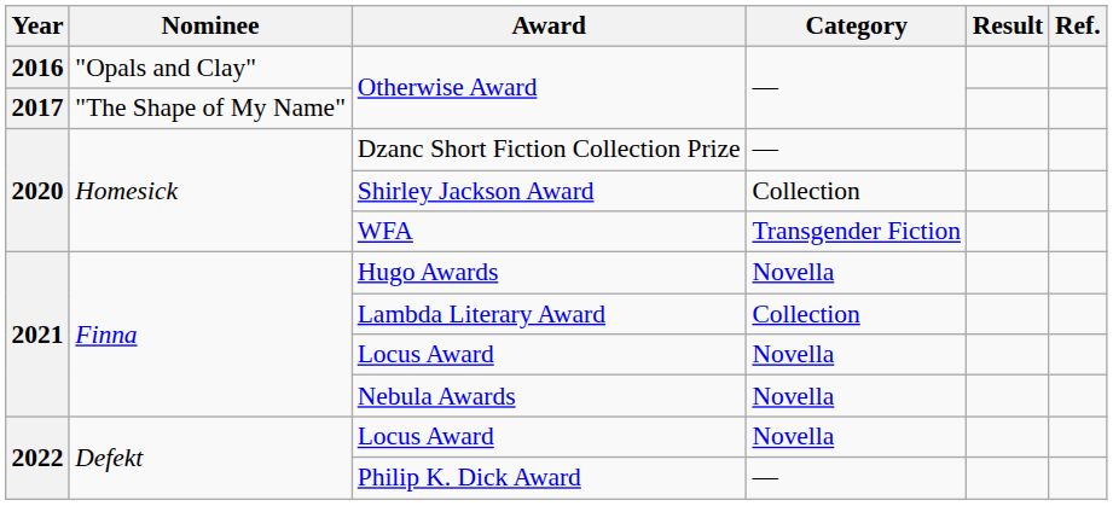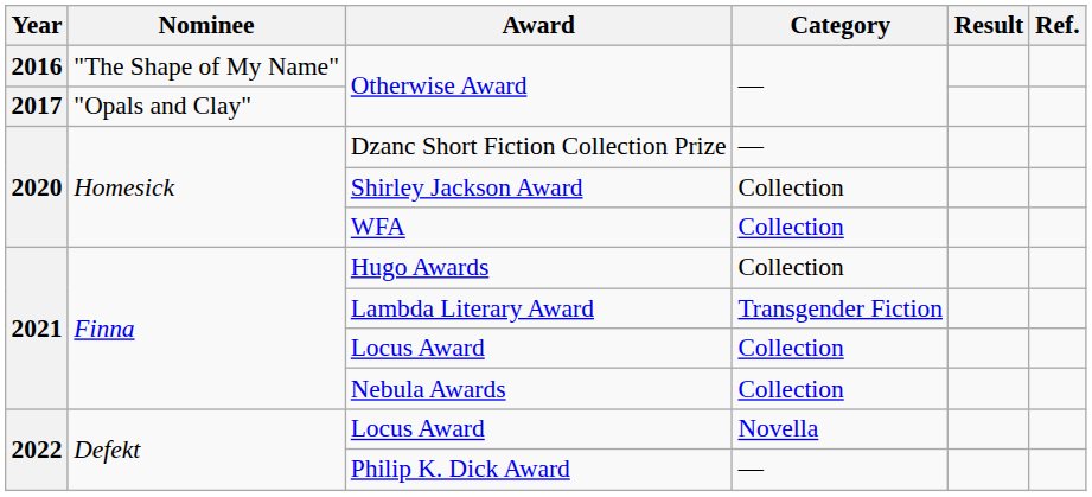2016 / Otherwise Award | Nominee: "Opals and Clay" -> "The Shape of My Name"
2017 / Otherwise Award | Nominee: "The Shape of My Name" -> "Opals and Clay"
WFA | Category: Transgender Fiction -> Collection
Hugo Awards | Category: Novella -> Collection
Lambda Literary Award | Category: Collection -> Transgender Fiction
2021 / Locus Award | Category: Novella -> Collection
Nebula Awards | Category: Novella -> Collection
